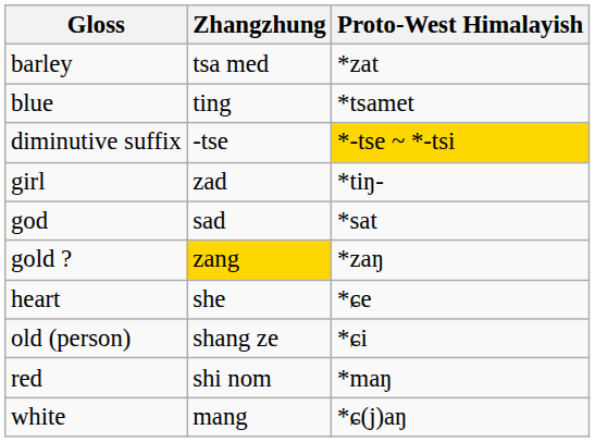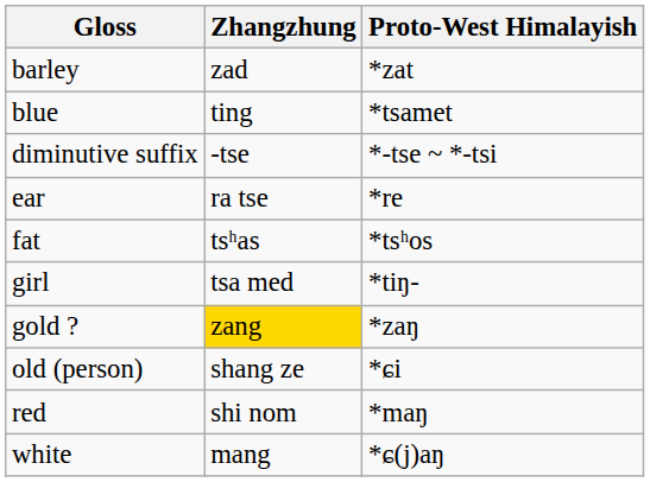barley | Zhangzhung: tsa med -> zad
diminutive suffix | Proto-West Himalayish: gold background -> no background
+ row: ear | ra tse | *re
+ row: fat | tsʰas | *tsʰos
girl | Zhangzhung: zad -> tsa med
- row: god | sad | *sat
- row: heart | she | *ɕe
